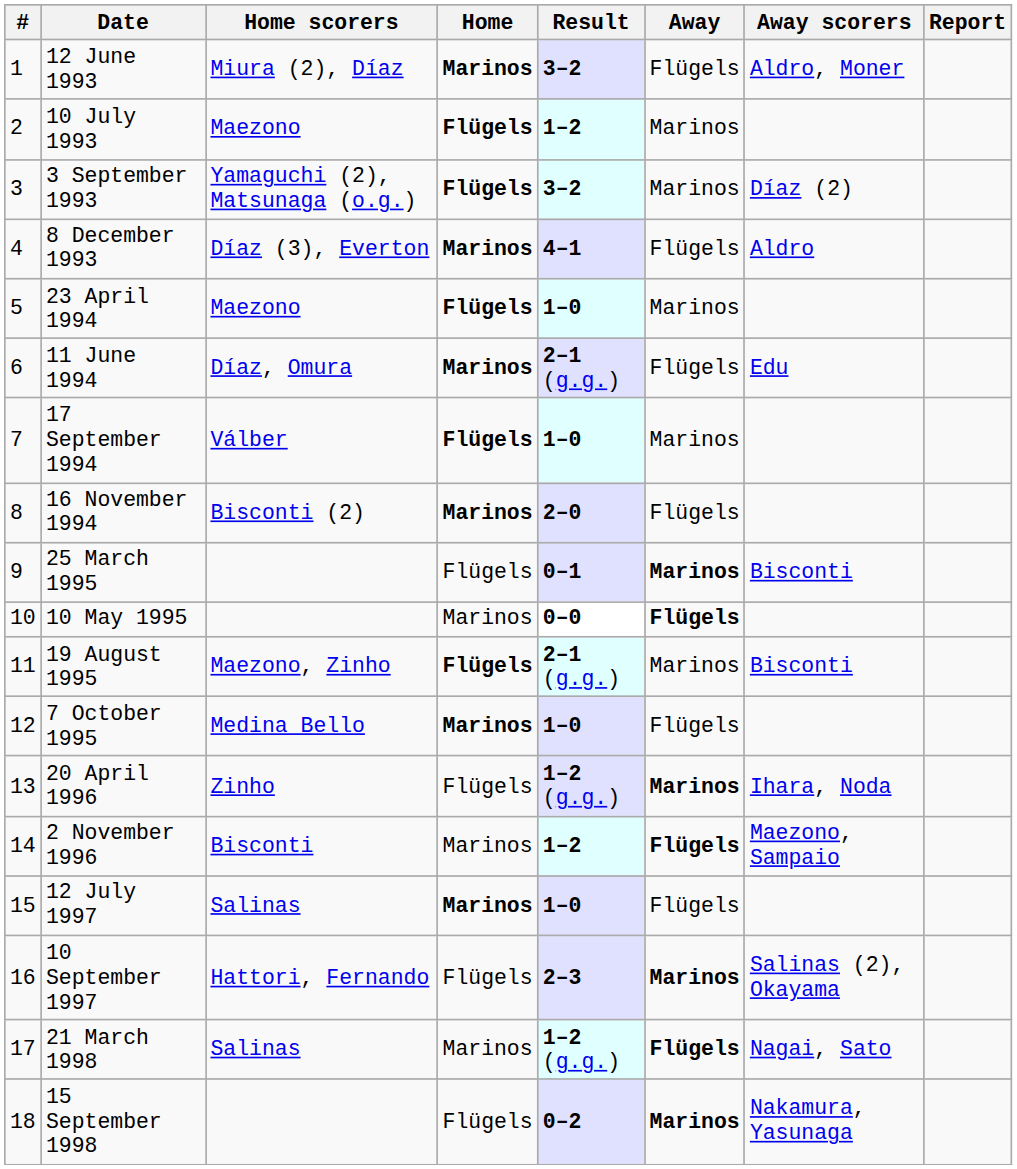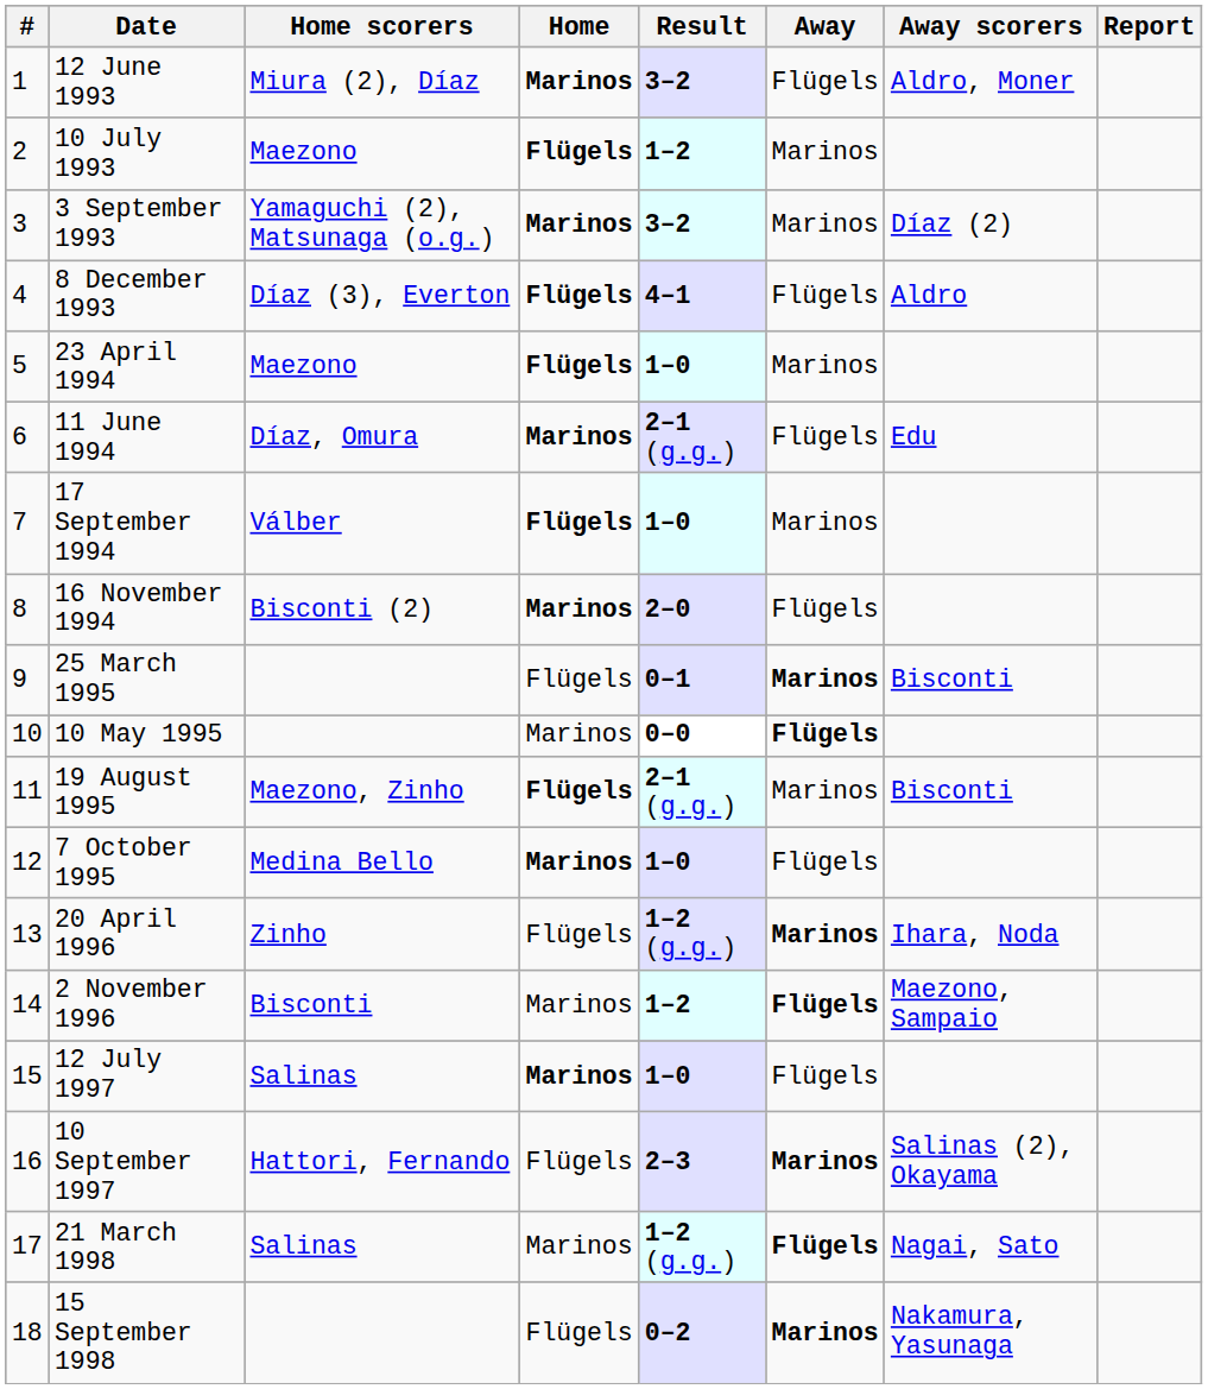3 September 1993 | Home: Flügels -> Marinos
8 December 1993 | Home: Marinos -> Flügels
